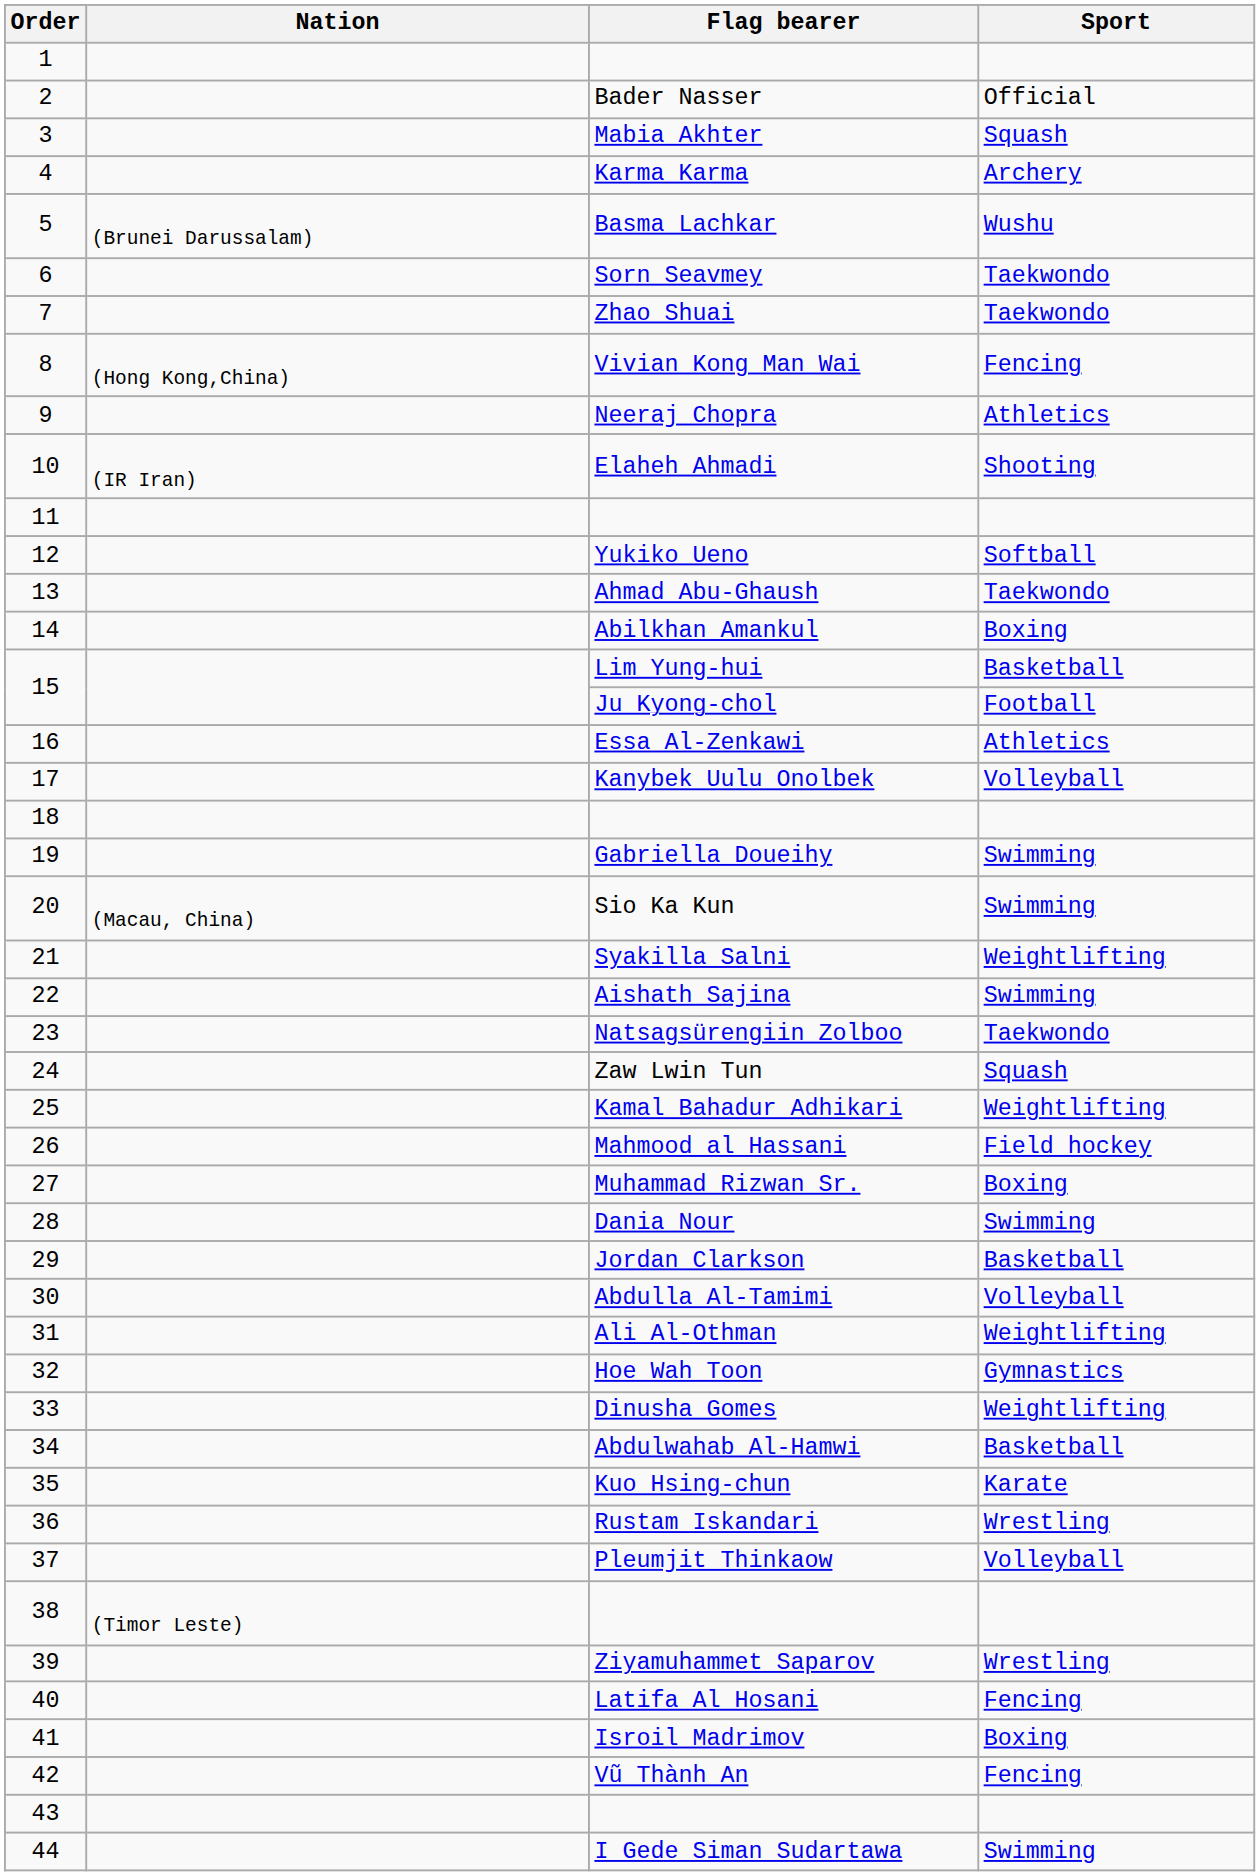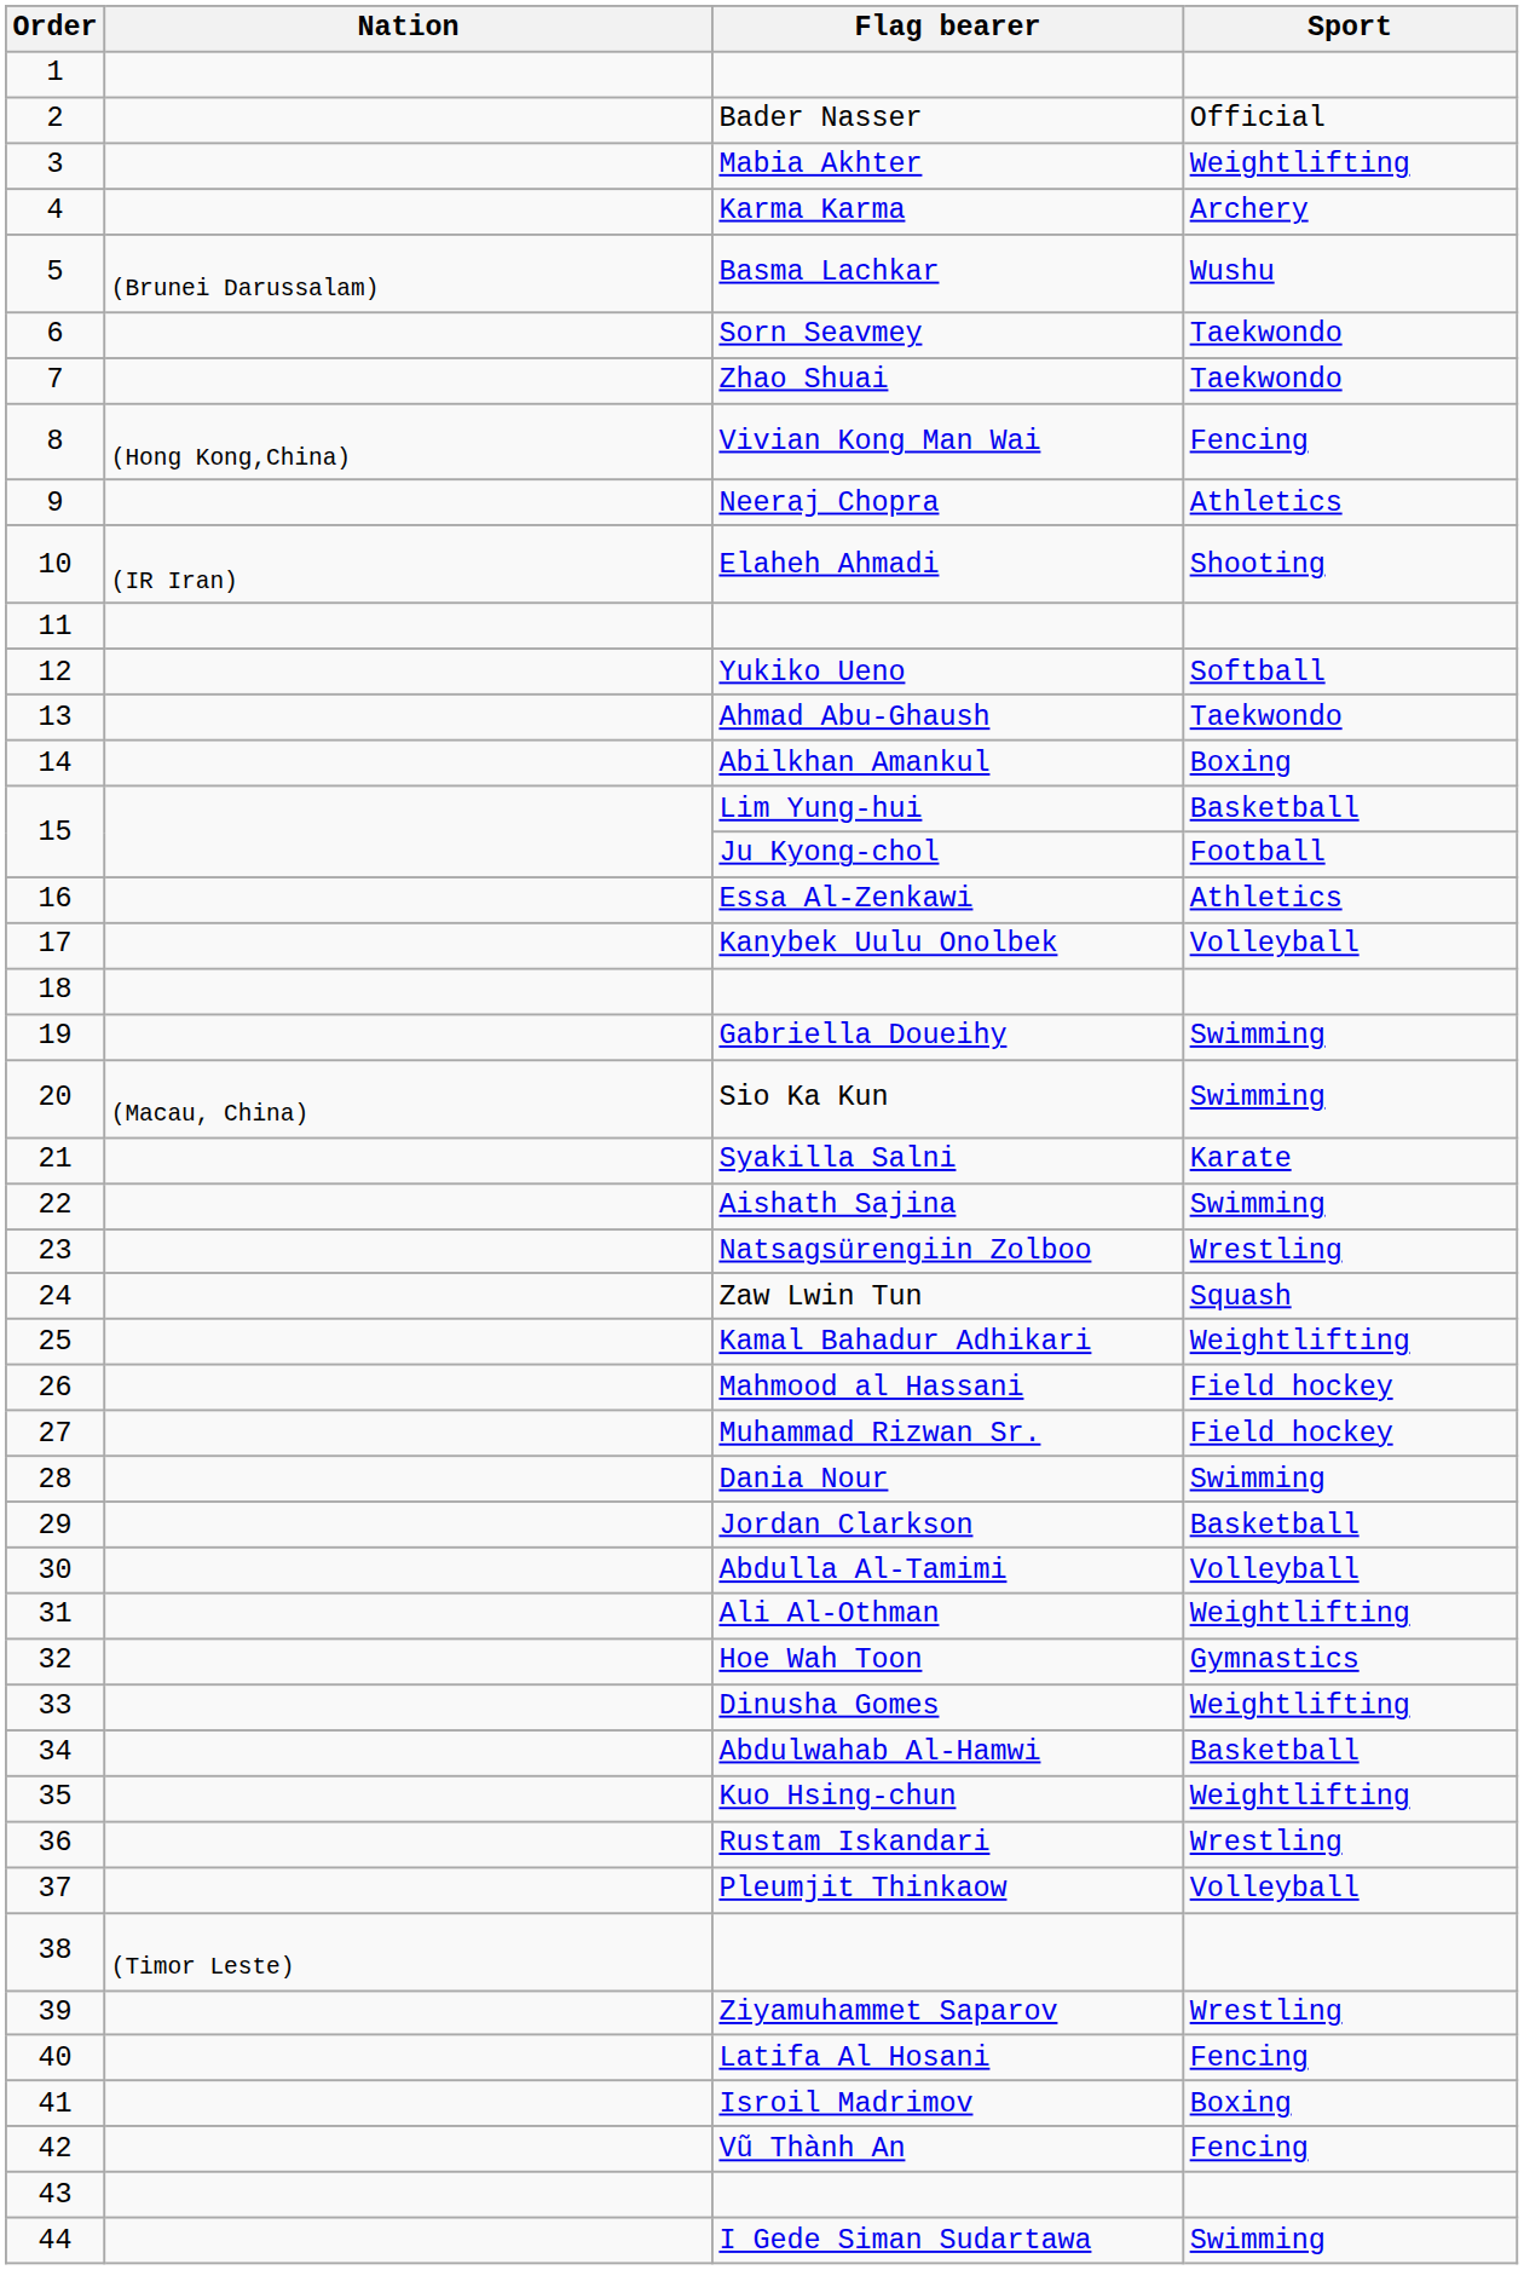Mabia Akhter | Sport: Squash -> Weightlifting
Syakilla Salni | Sport: Weightlifting -> Karate
Natsagsürengiin Zolboo | Sport: Taekwondo -> Wrestling
Muhammad Rizwan Sr. | Sport: Boxing -> Field hockey
Kuo Hsing-chun | Sport: Karate -> Weightlifting
